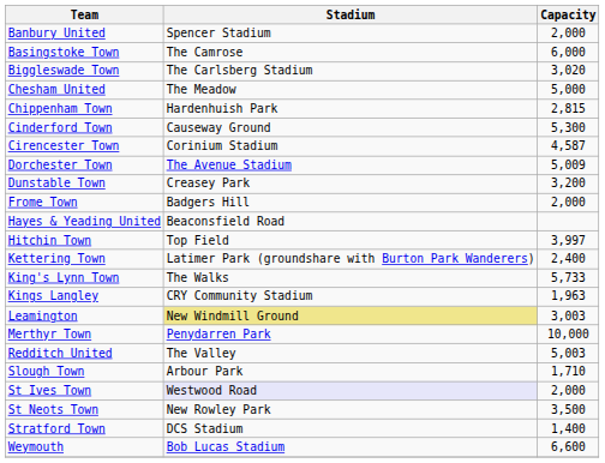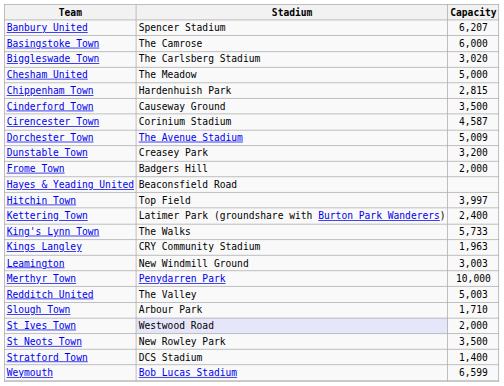Banbury United | Capacity: 2,000 -> 6,207
Cinderford Town | Capacity: 5,300 -> 3,500
Leamington | Stadium: khaki background -> no background
Weymouth | Capacity: 6,600 -> 6,599
